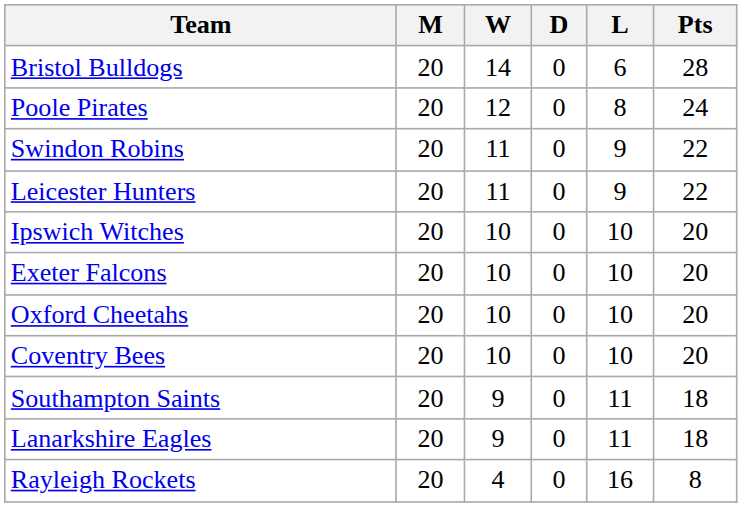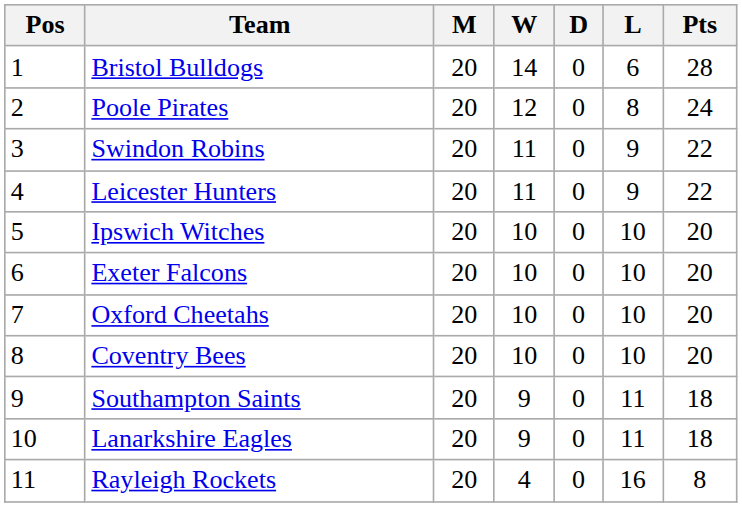+ column: Pos | 1 | 2 | 3 | 4 | 5 | 6 | 7 | 8 | 9 | 10 | 11
